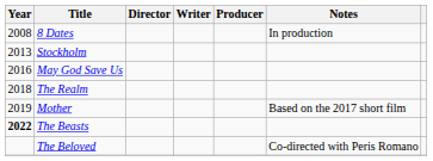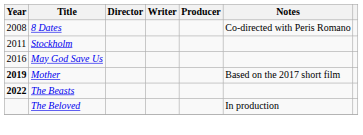8 Dates | Notes: In production -> Co-directed with Peris Romano
Stockholm | Year: 2013 -> 2011
- row: 2018 | The Realm
Mother | Year: normal -> bold
The Beloved | Notes: Co-directed with Peris Romano -> In production
